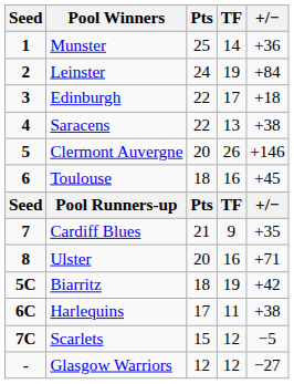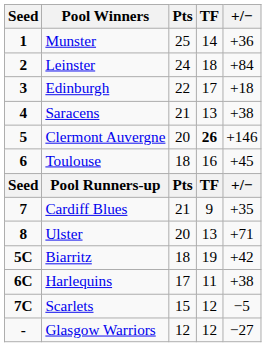Leinster | TF: 19 -> 18
Saracens | Pts: 22 -> 21
Clermont Auvergne | TF: normal -> bold
Ulster | TF: 16 -> 13
